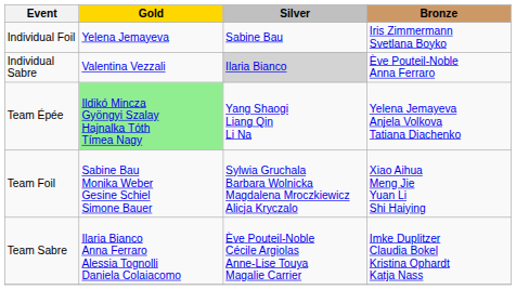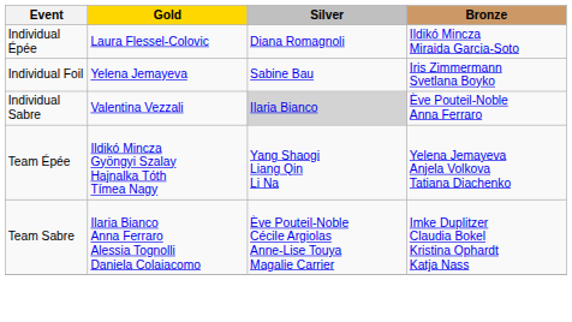+ row: Individual Épée | Laura Flessel-Colovic | Diana Romagnoli | Ildikó Mincza Miraida Garcia-Soto
Team Épée | Gold: lightgreen background -> no background
- row: Team Foil | Sabine Bau Monika Weber Gesine Schiel Simone Bauer | Sylwia Gruchala Barbara Wolnicka Magdalena Mroczkiewicz Alicja Kryczalo | Xiao Aihua Meng Jie Yuan Li Shi Haiying
